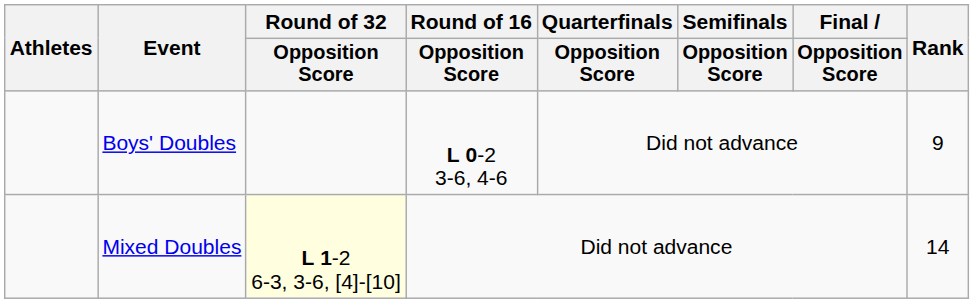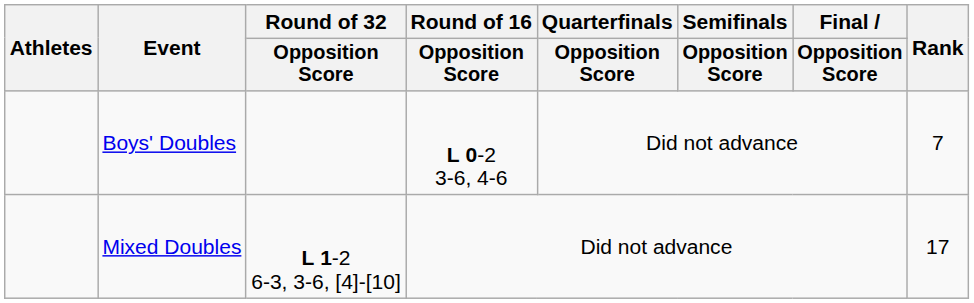Boys' Doubles | Rank: 9 -> 7
Mixed Doubles | Round of 32 / Opposition Score: lightyellow background -> no background
Mixed Doubles | Rank: 14 -> 17
